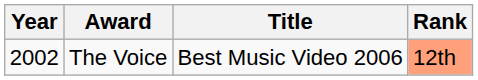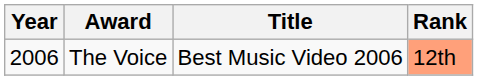The Voice | Year: 2002 -> 2006
